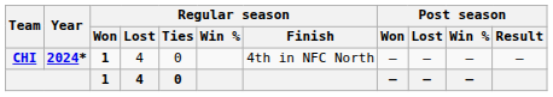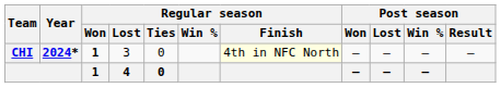CHI | Regular season / Lost: 4 -> 3
CHI | Regular season / Finish: no background -> lightyellow background
